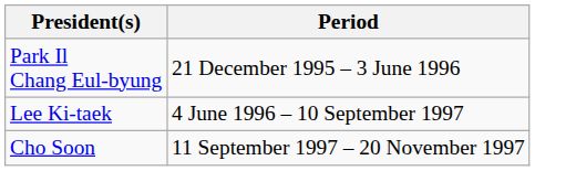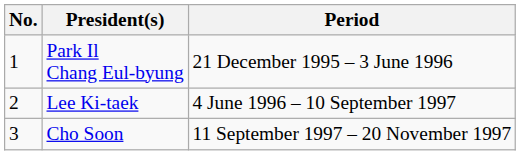+ column: No. | 1 | 2 | 3
